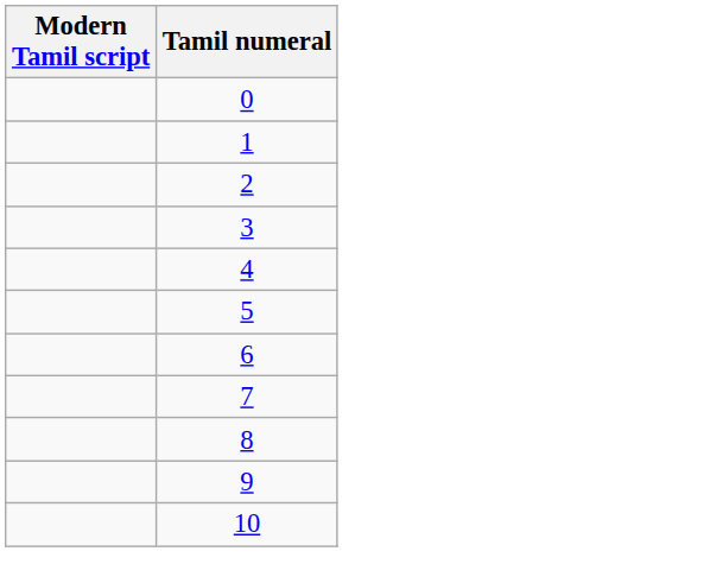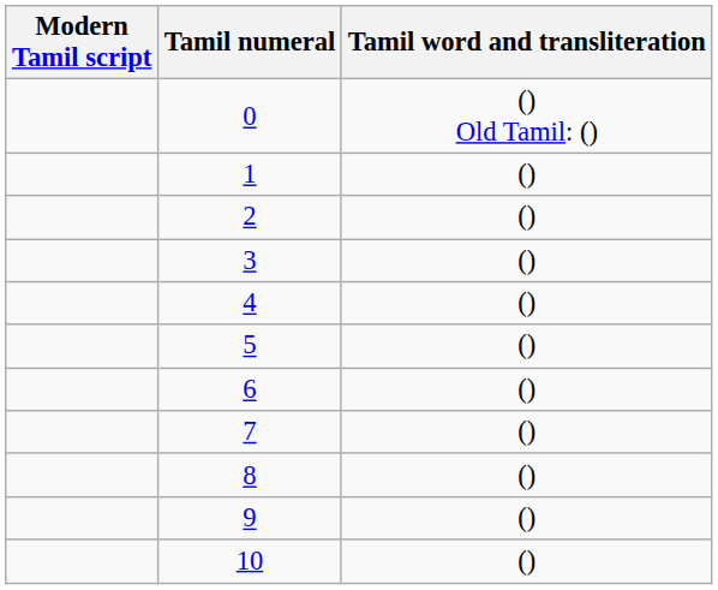+ column: Tamil word and transliteration | () Old Tamil: () | () | () | () | () | () | () | () | () | () | ()
